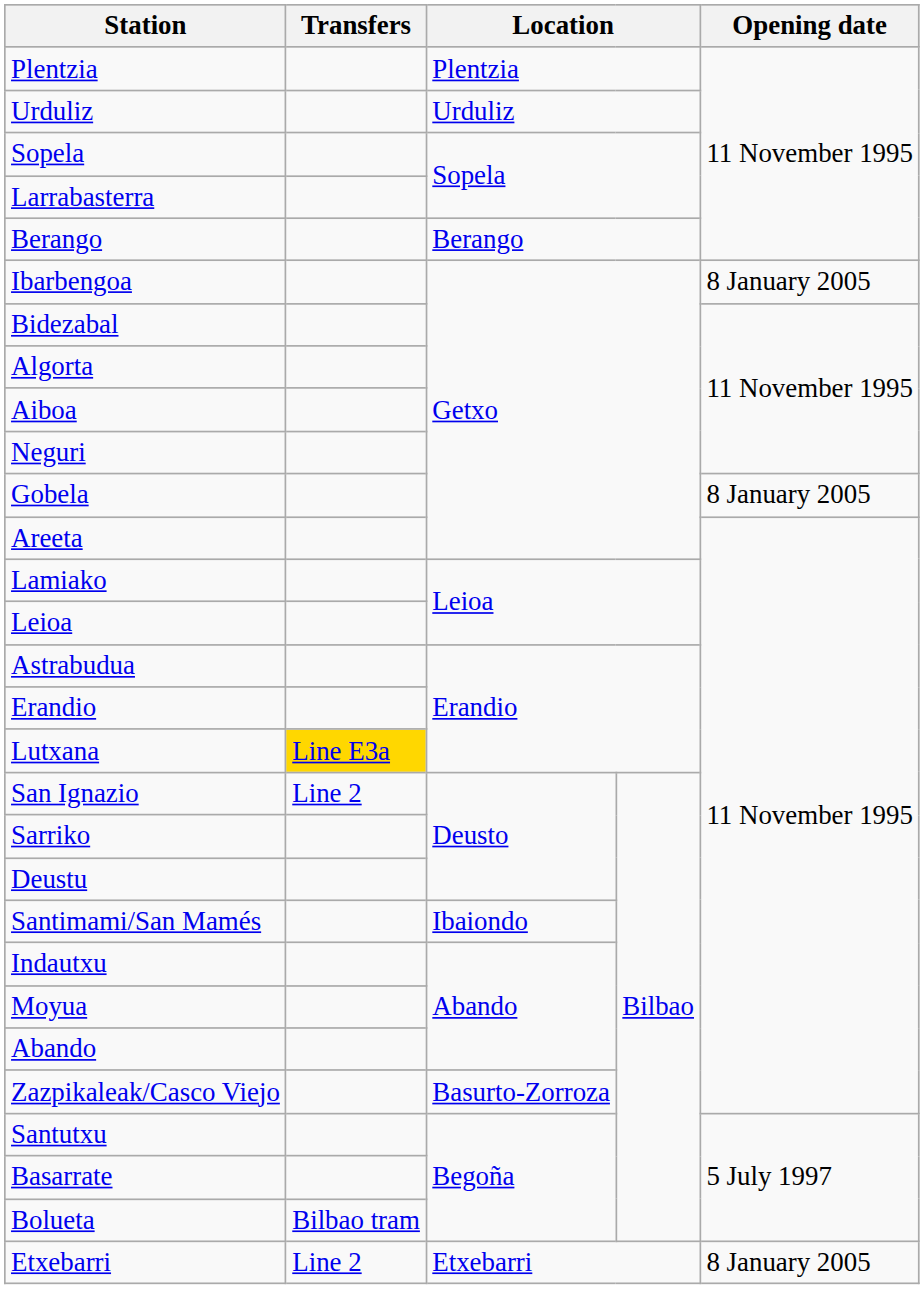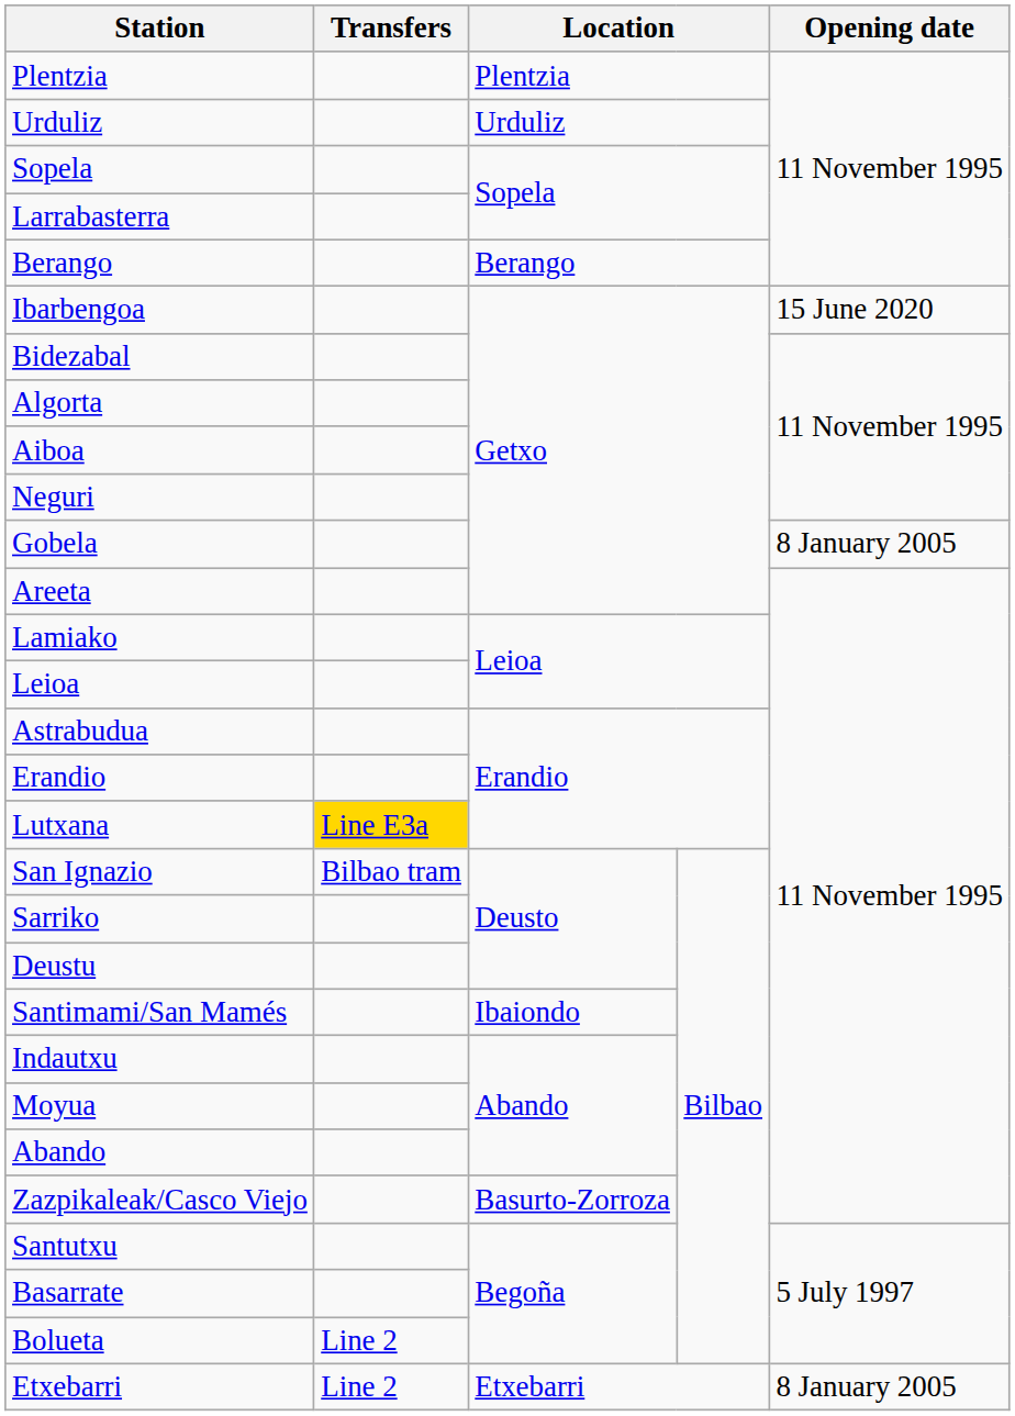Ibarbengoa | Opening date: 8 January 2005 -> 15 June 2020
San Ignazio | Transfers: Line 2 -> Bilbao tram
Bolueta | Transfers: Bilbao tram -> Line 2
